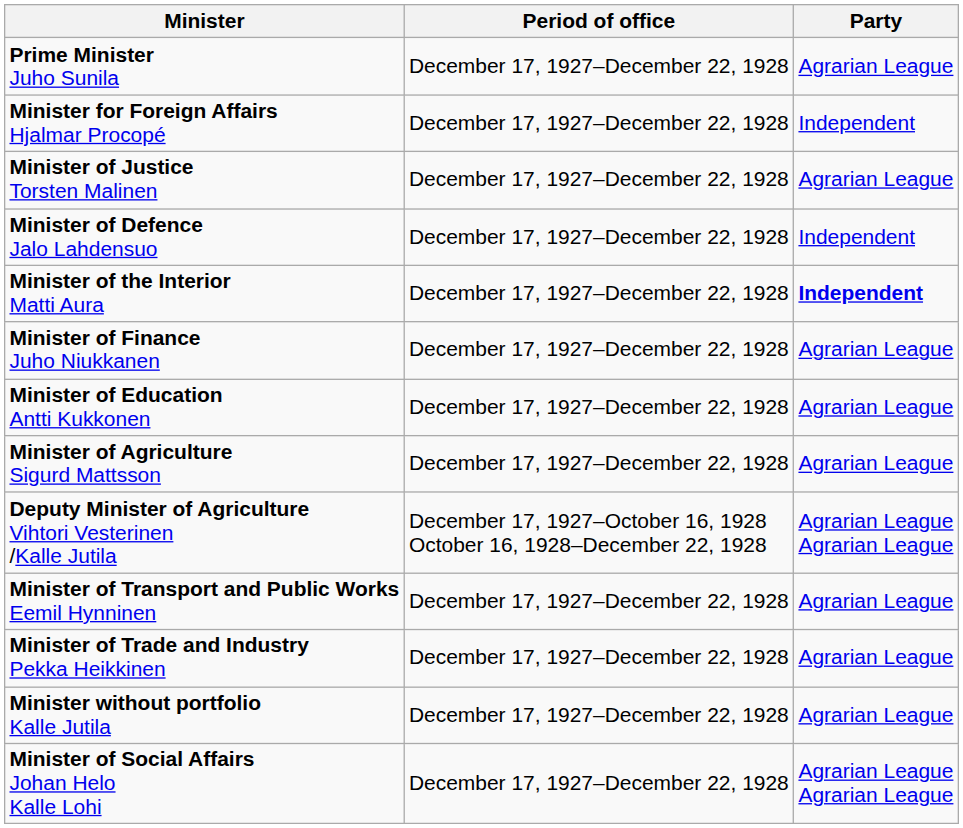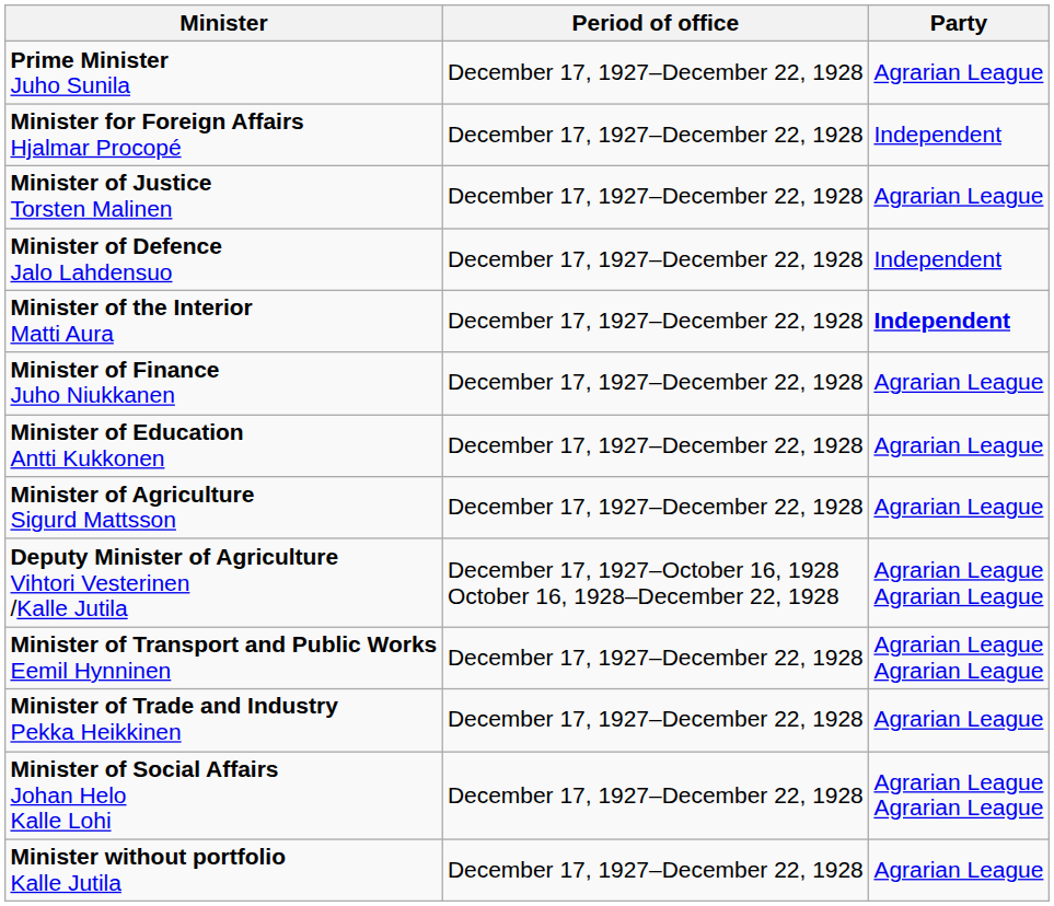Minister of Transport and Public Works Eemil Hynninen | Party: Agrarian League -> Agrarian League Agrarian League
rows swapped: Minister of Social Affairs Johan Helo Kalle Lohi <-> Minister without portfolio Kalle Jutila
